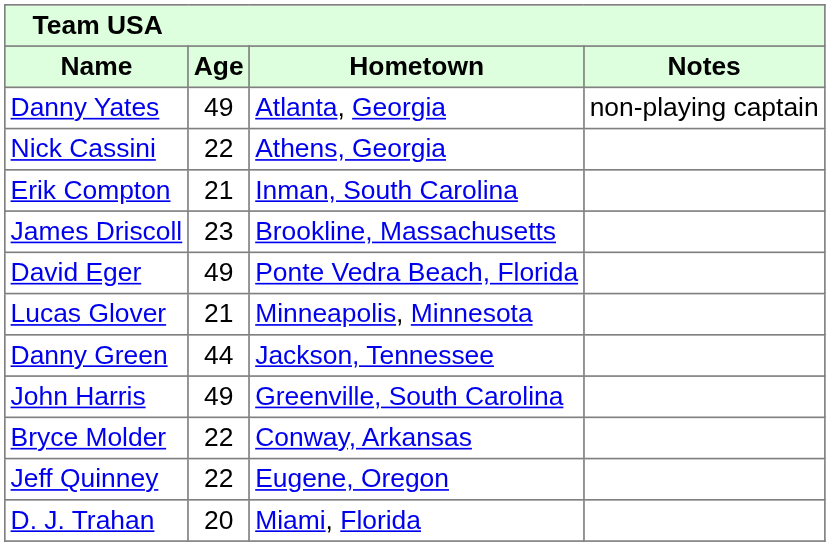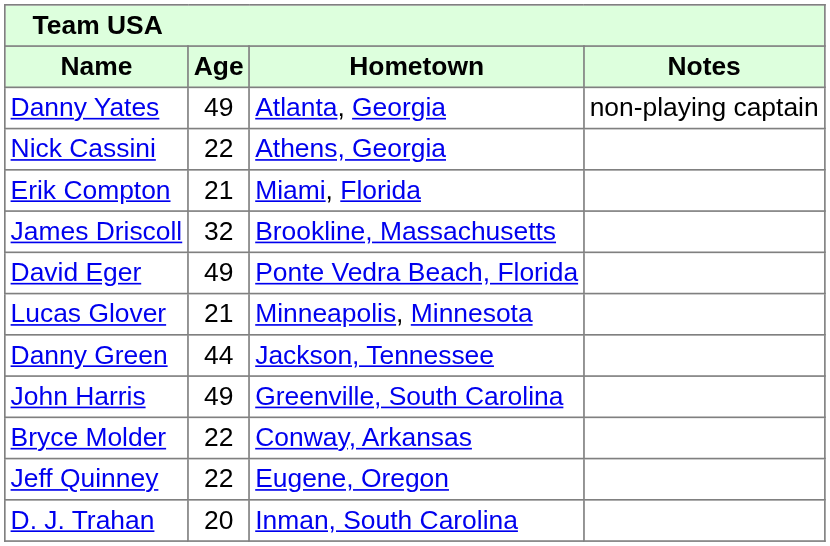Erik Compton | Hometown: Inman, South Carolina -> Miami, Florida
James Driscoll | Age: 23 -> 32
D. J. Trahan | Hometown: Miami, Florida -> Inman, South Carolina
